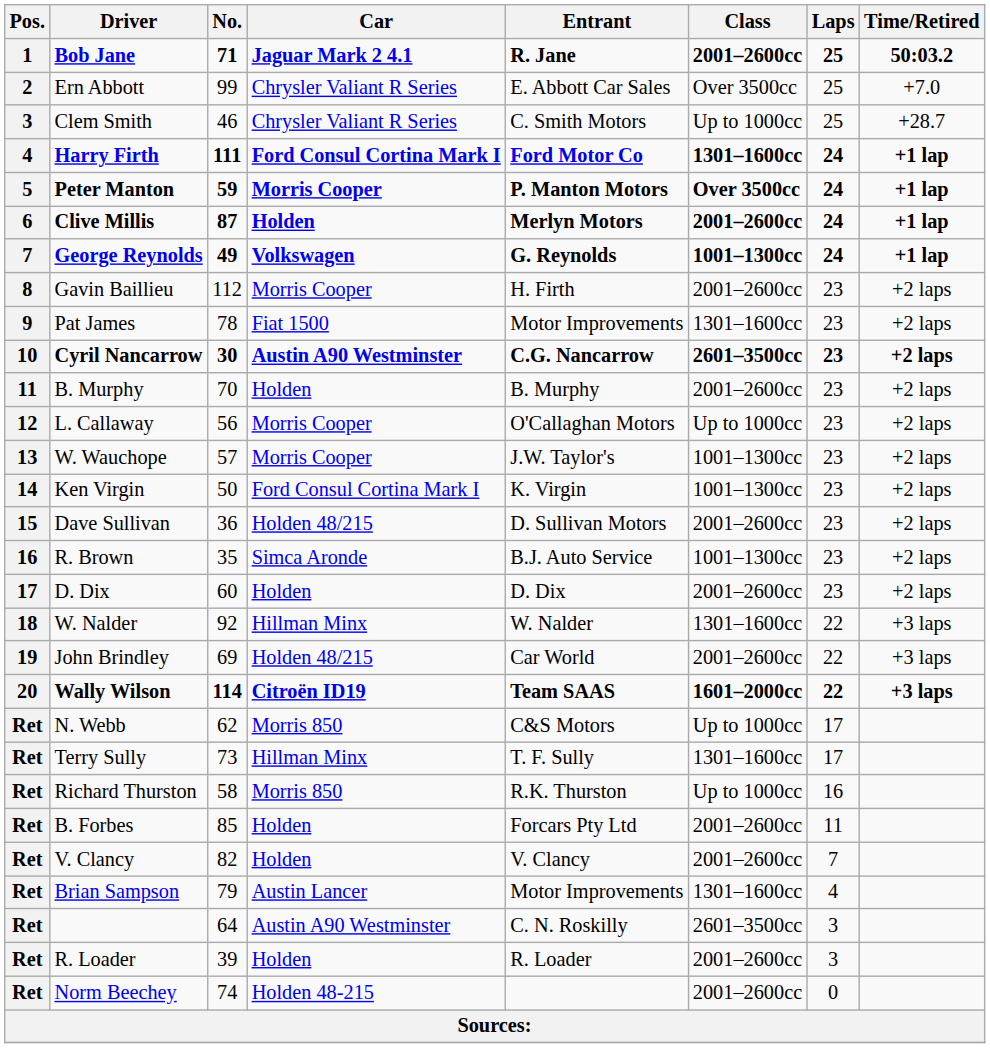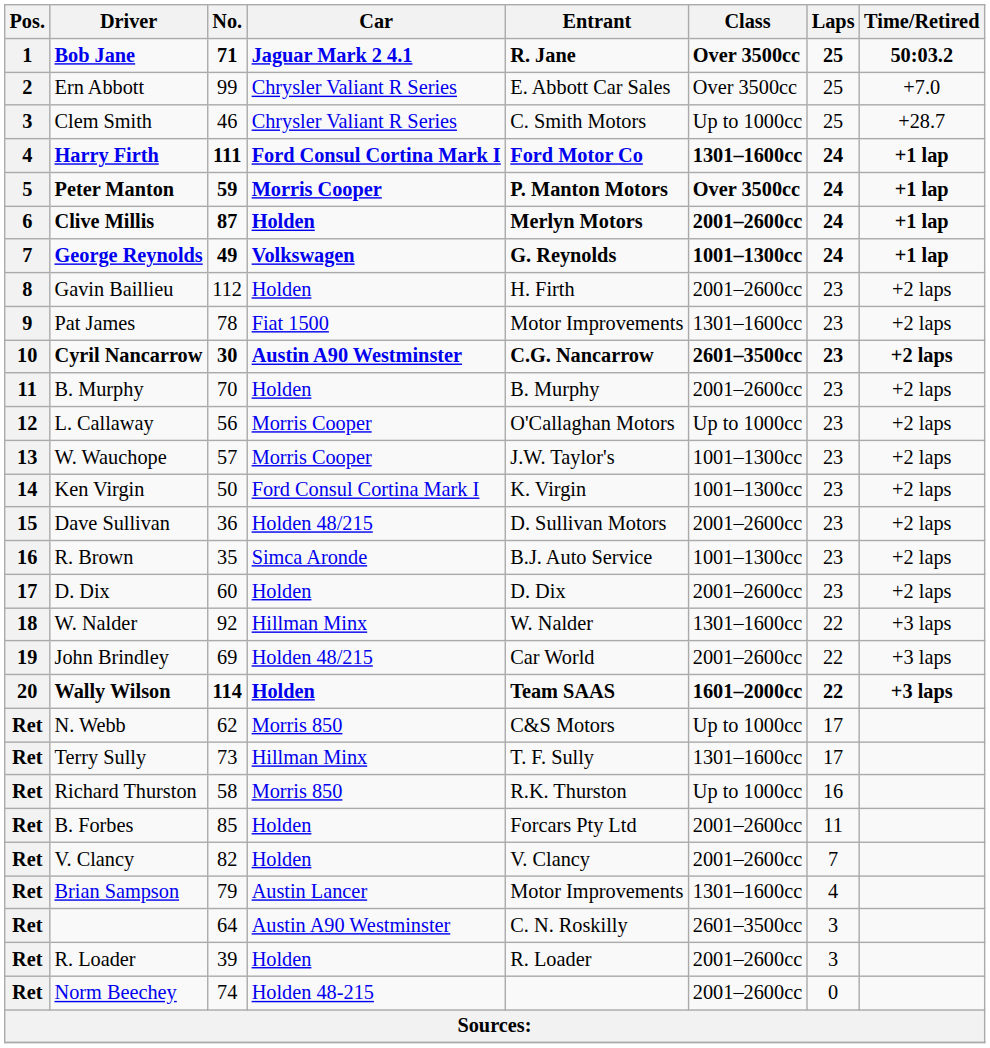Bob Jane | Class: 2001–2600cc -> Over 3500cc
Gavin Baillieu | Car: Morris Cooper -> Holden
Wally Wilson | Car: Citroën ID19 -> Holden
